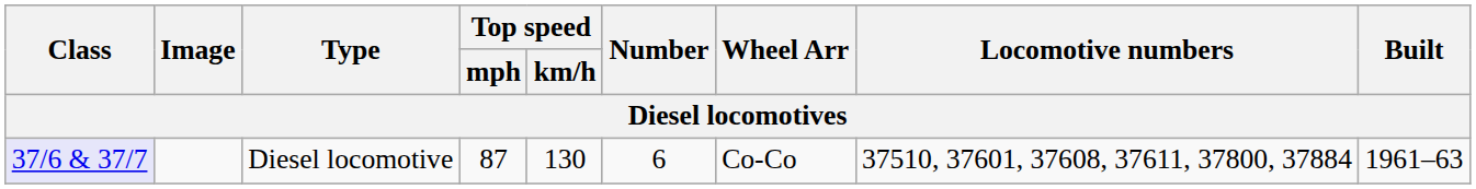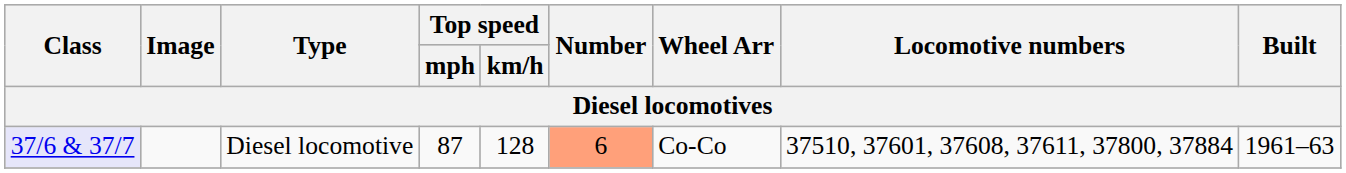Diesel locomotive | Top speed / km/h: 130 -> 128
Diesel locomotive | Number: no background -> lightsalmon background
